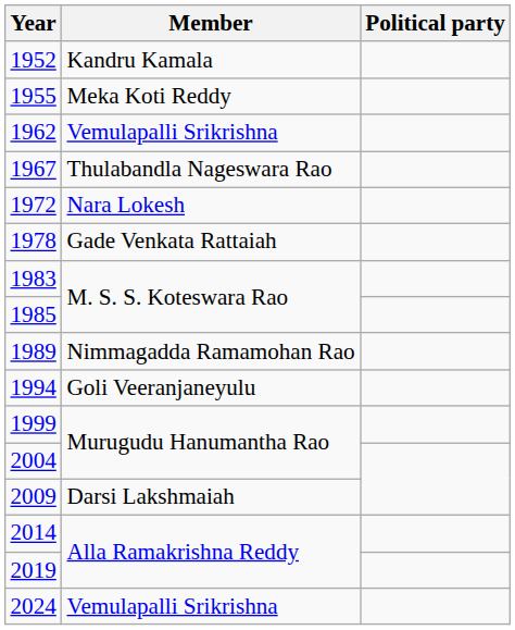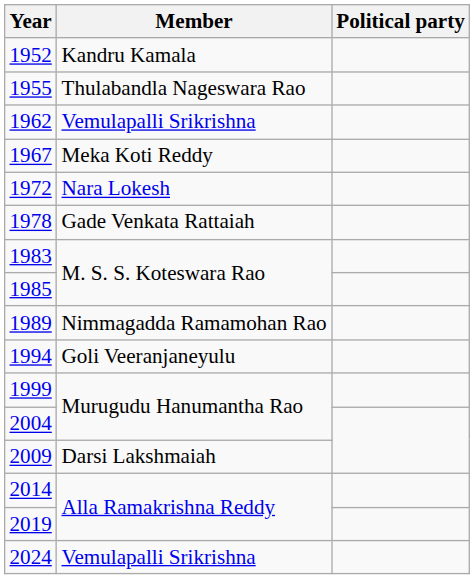1955 | Member: Meka Koti Reddy -> Thulabandla Nageswara Rao
1967 | Member: Thulabandla Nageswara Rao -> Meka Koti Reddy
